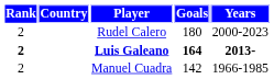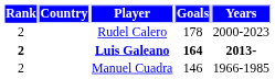Rudel Calero | Goals: 180 -> 178
Manuel Cuadra | Goals: 142 -> 146
